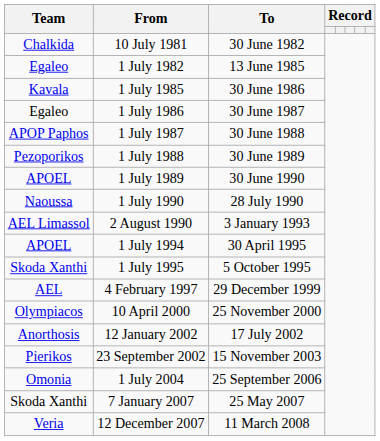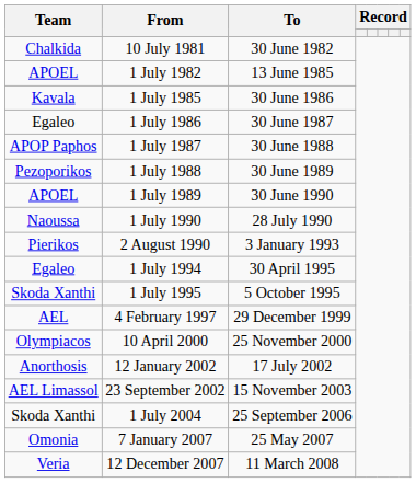1 July 1982 | Team: Egaleo -> APOEL
2 August 1990 | Team: AEL Limassol -> Pierikos
1 July 1994 | Team: APOEL -> Egaleo
23 September 2002 | Team: Pierikos -> AEL Limassol
1 July 2004 | Team: Omonia -> Skoda Xanthi
7 January 2007 | Team: Skoda Xanthi -> Omonia
